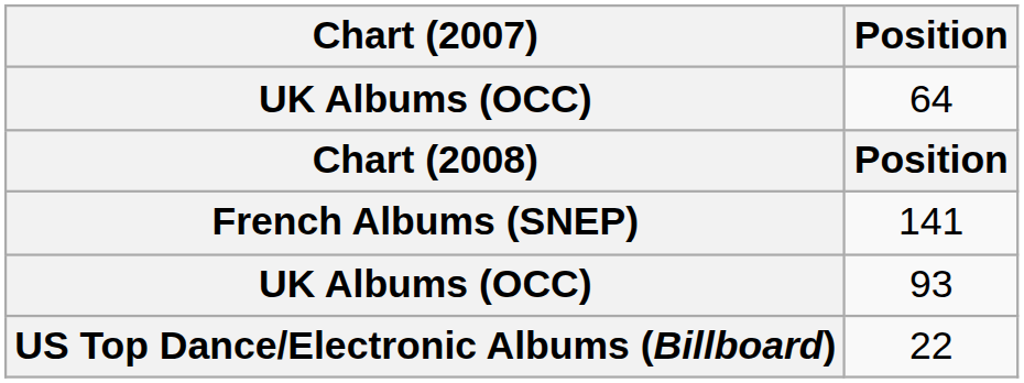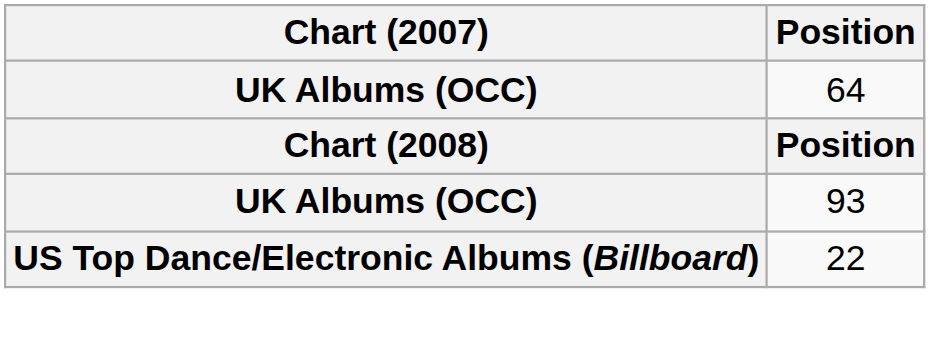- row: French Albums (SNEP) | 141
